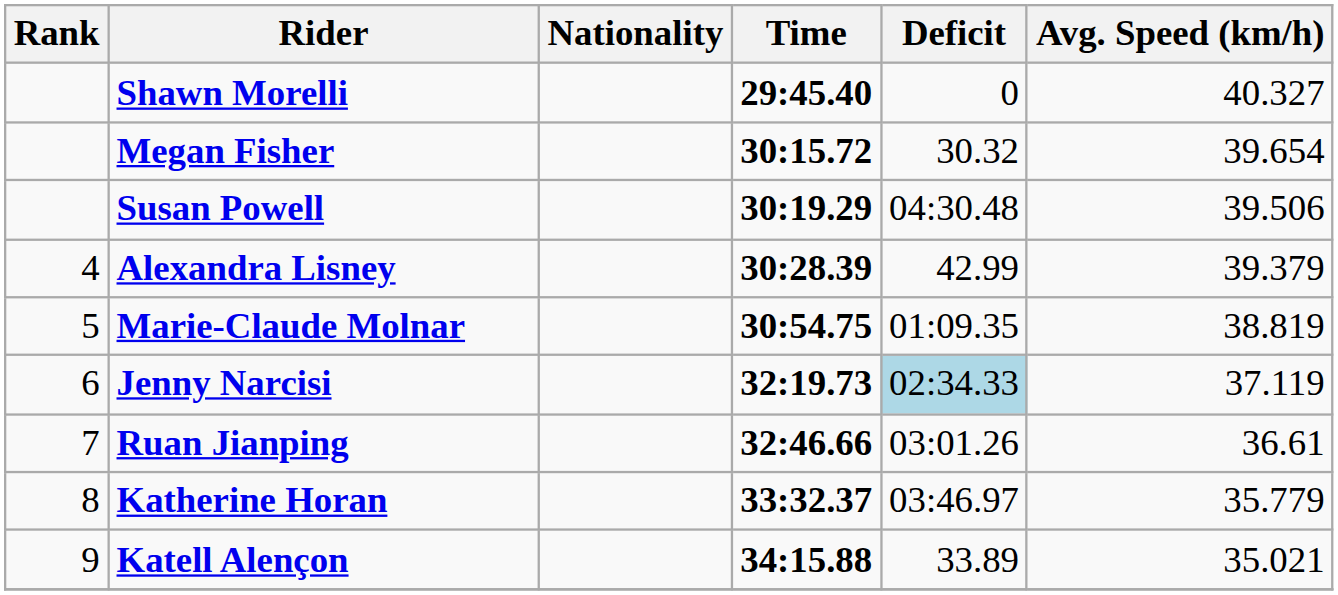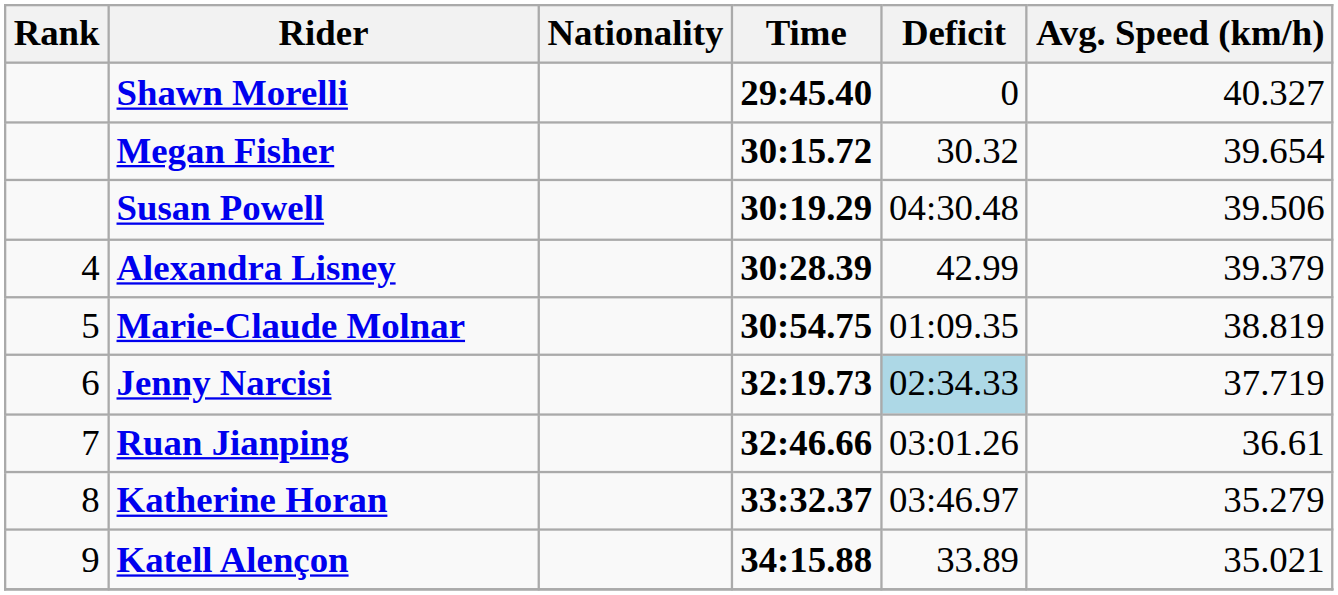Jenny Narcisi | Avg. Speed (km/h): 37.119 -> 37.719
Katherine Horan | Avg. Speed (km/h): 35.779 -> 35.279
